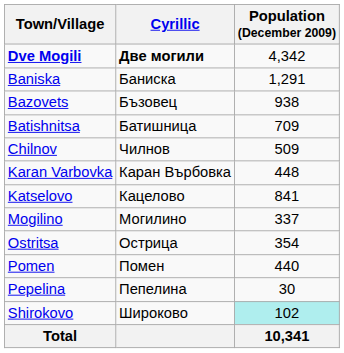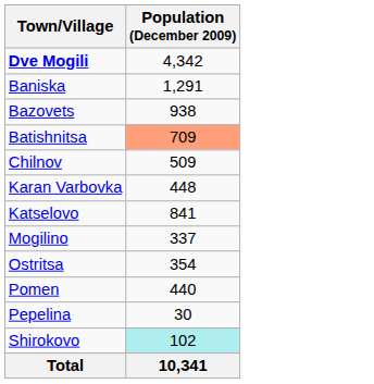- column: Cyrillic | Две могили | Баниска | Бъзовец | Батишница | Чилнов | Каран Върбовка | Кацелово | Могилино | Острица | Помен | Пепелина | Широково
Batishnitsa | Population (December 2009): no background -> lightsalmon background
